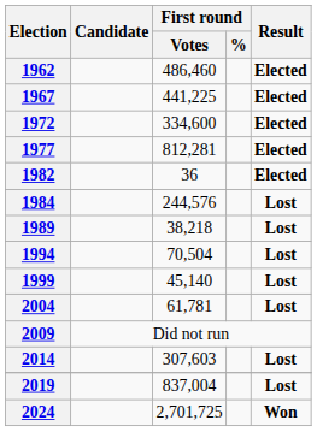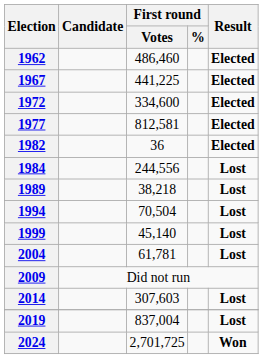1977 | First round / Votes: 812,281 -> 812,581
1984 | First round / Votes: 244,576 -> 244,556
